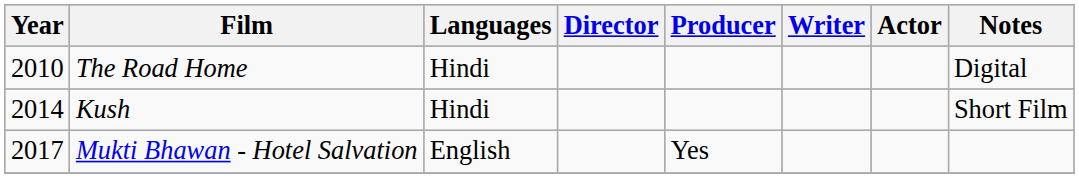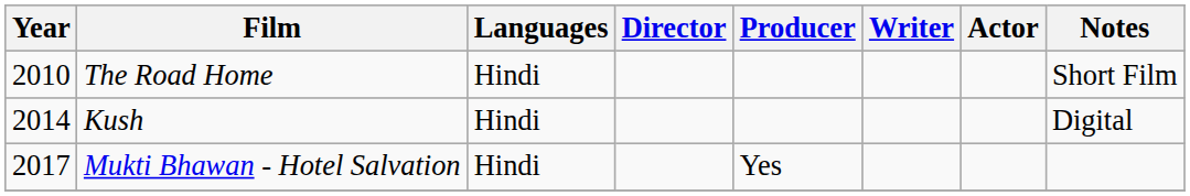The Road Home | Notes: Digital -> Short Film
Kush | Notes: Short Film -> Digital
Mukti Bhawan - Hotel Salvation | Languages: English -> Hindi
